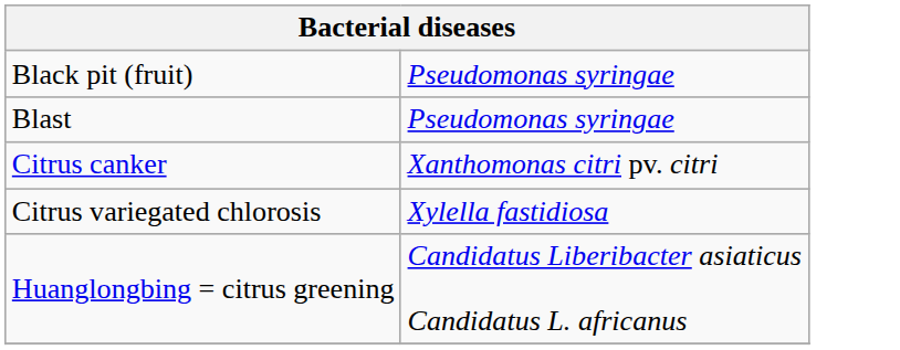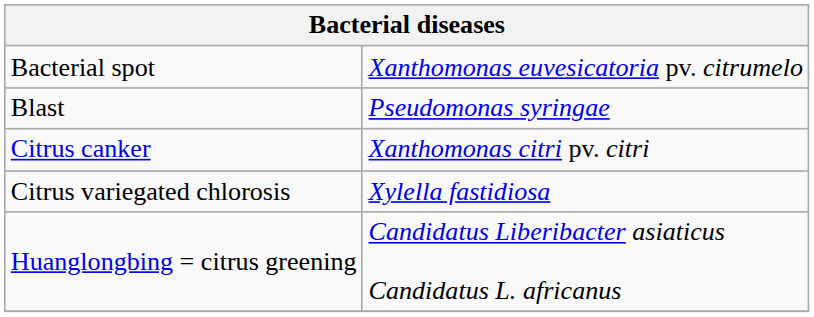+ row: Bacterial spot | Xanthomonas euvesicatoria pv. citrumelo
- row: Black pit (fruit) | Pseudomonas syringae
